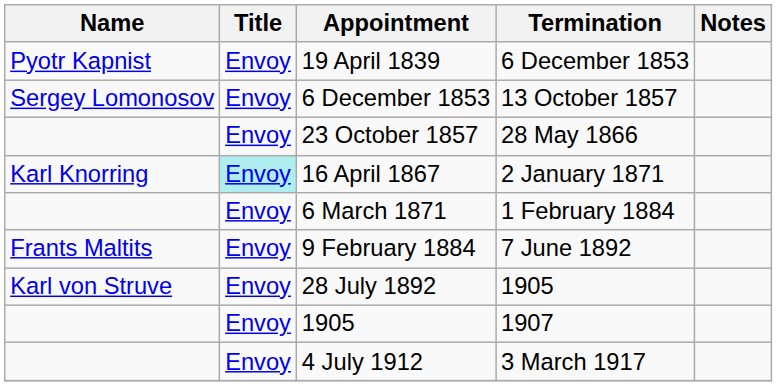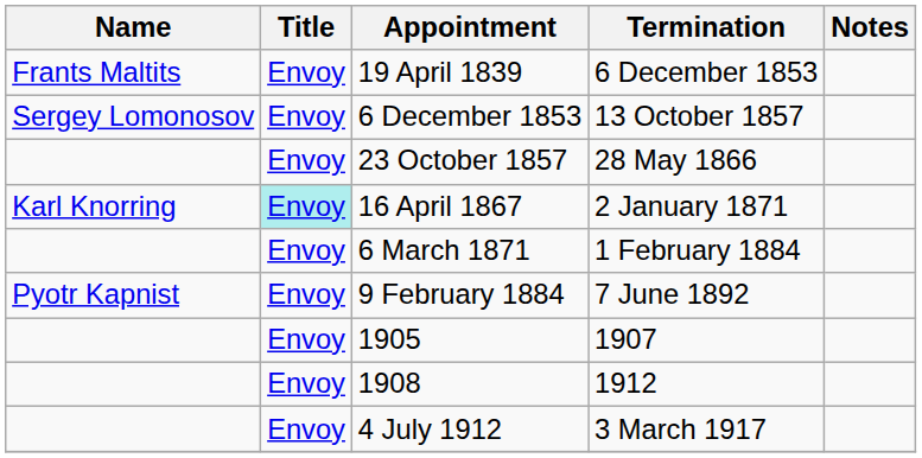19 April 1839 | Name: Pyotr Kapnist -> Frants Maltits
9 February 1884 | Name: Frants Maltits -> Pyotr Kapnist
- row: Karl von Struve | Envoy | 28 July 1892 | 1905
+ row: Envoy | 1908 | 1912
